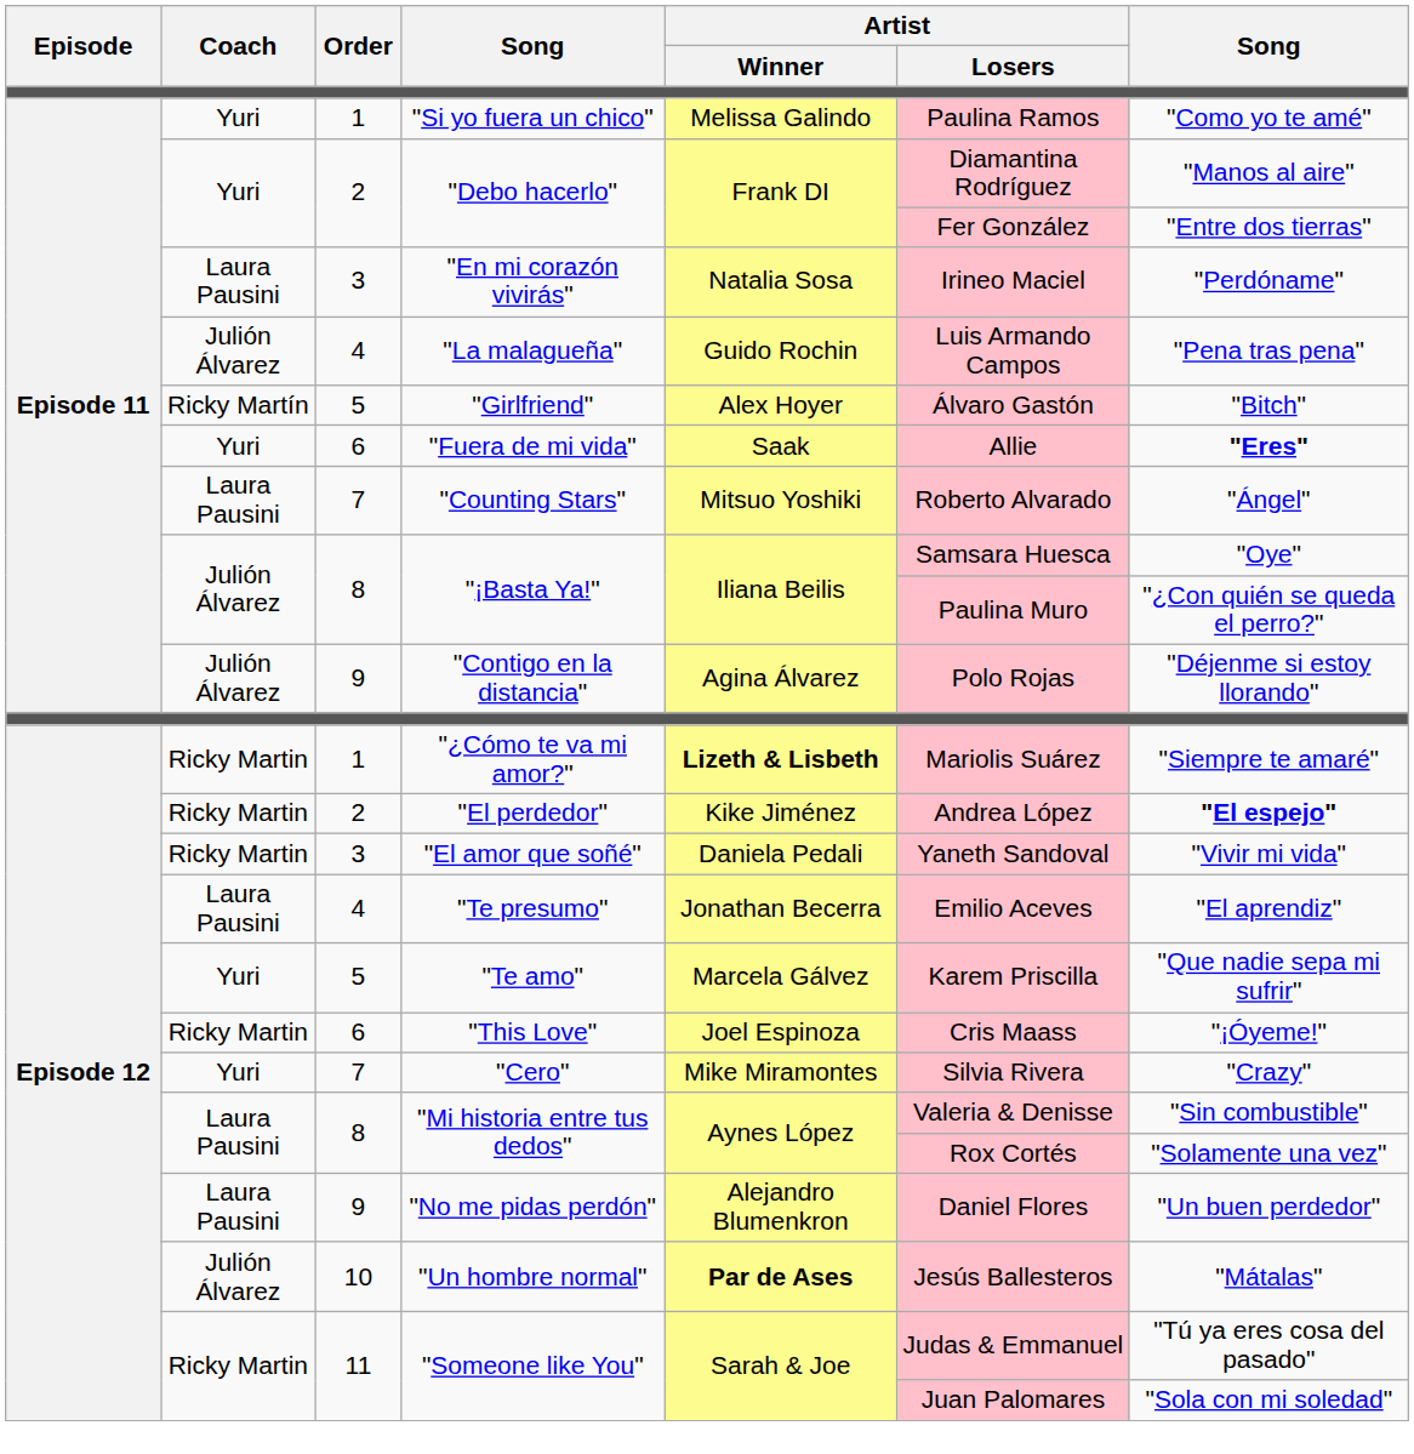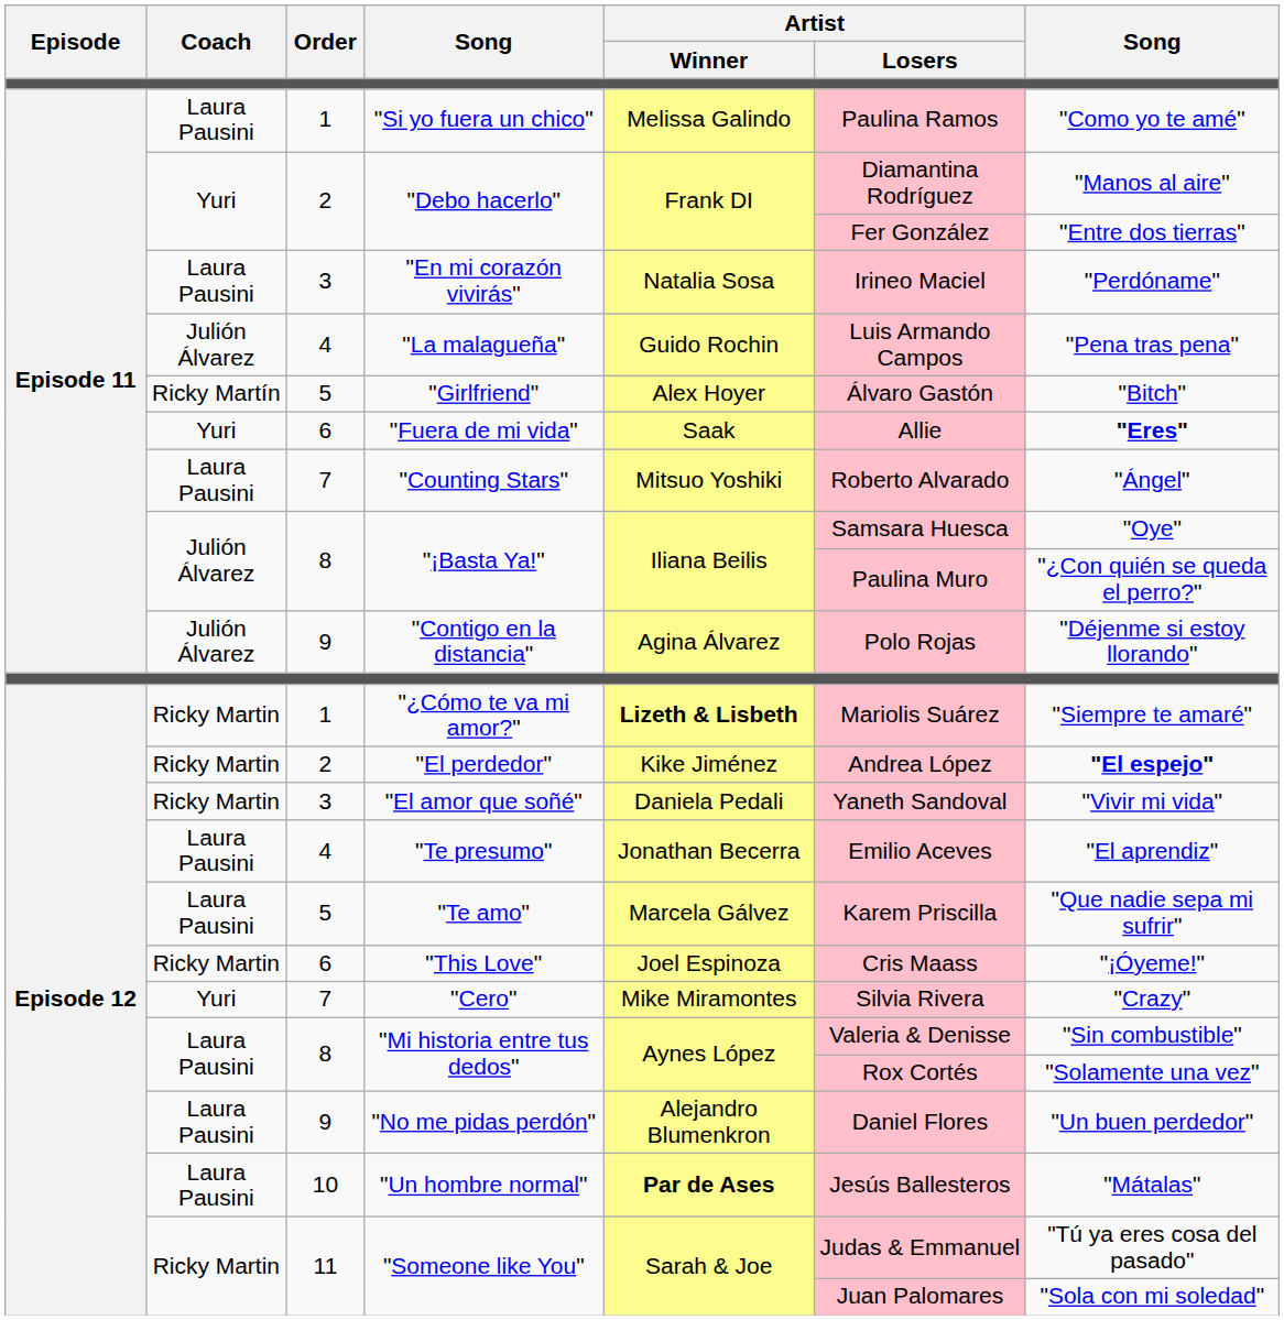"Si yo fuera un chico" | Coach: Yuri -> Laura Pausini
"Te amo" | Coach: Yuri -> Laura Pausini
"Un hombre normal" | Coach: Julión Álvarez -> Laura Pausini
